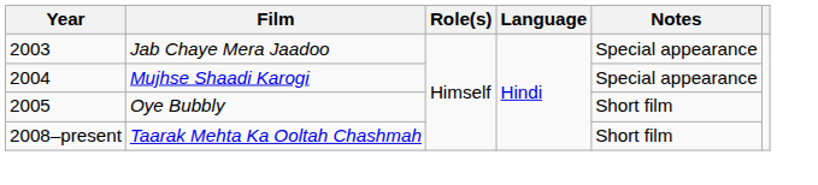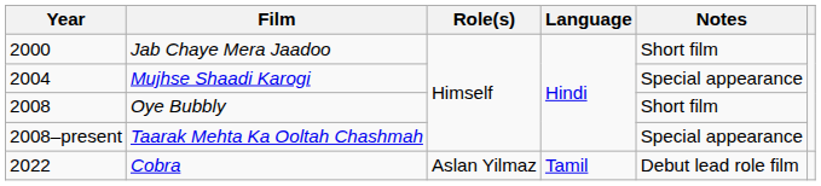Jab Chaye Mera Jaadoo | Year: 2003 -> 2000
Jab Chaye Mera Jaadoo | Notes: Special appearance -> Short film
Oye Bubbly | Year: 2005 -> 2008
Taarak Mehta Ka Ooltah Chashmah | Notes: Short film -> Special appearance
+ row: 2022 | Cobra | Aslan Yilmaz | Tamil | Debut lead role film
